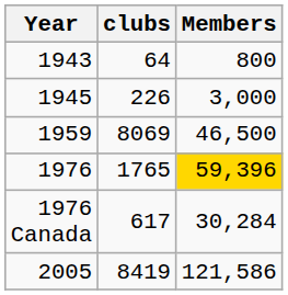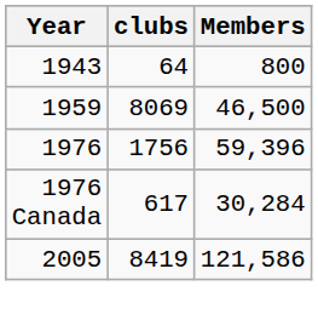- row: 1945 | 226 | 3,000
1976 | clubs: 1765 -> 1756
1976 | Members: gold background -> no background
